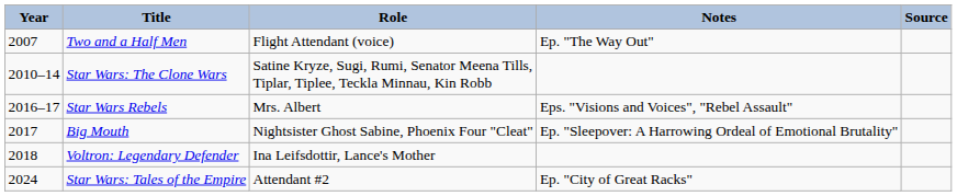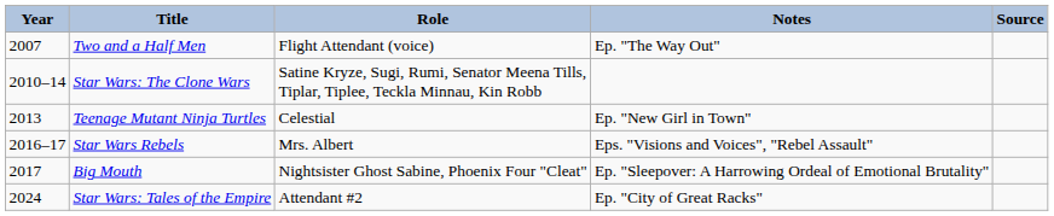+ row: 2013 | Teenage Mutant Ninja Turtles | Celestial | Ep. "New Girl in Town"
- row: 2018 | Voltron: Legendary Defender | Ina Leifsdottir, Lance's Mother
